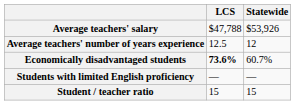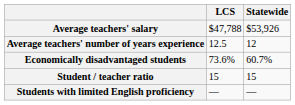Economically disadvantaged students | LCS: bold -> normal
rows swapped: Students with limited English proficiency <-> Student / teacher ratio
